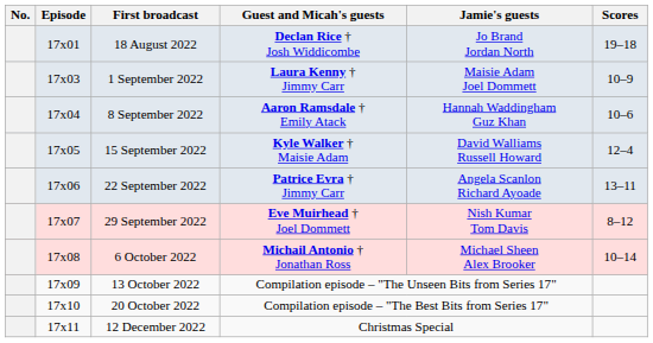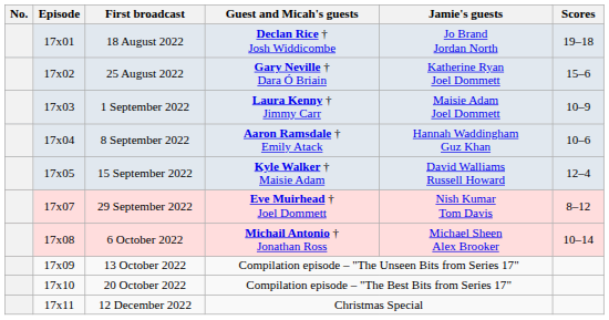+ row: 17x02 | 25 August 2022 | Gary Neville † Dara Ó Briain | Katherine Ryan Joel Dommett | 15–6
- row: 17x06 | 22 September 2022 | Patrice Evra † Jimmy Carr | Angela Scanlon Richard Ayoade | 13–11
